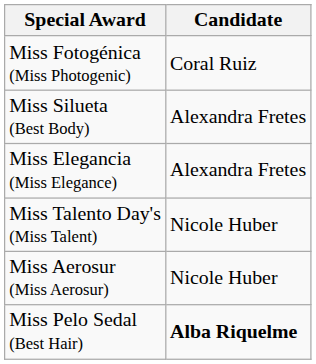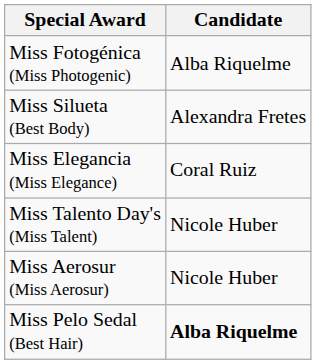Miss Fotogénica (Miss Photogenic) | Candidate: Coral Ruiz -> Alba Riquelme
Miss Elegancia (Miss Elegance) | Candidate: Alexandra Fretes -> Coral Ruiz
